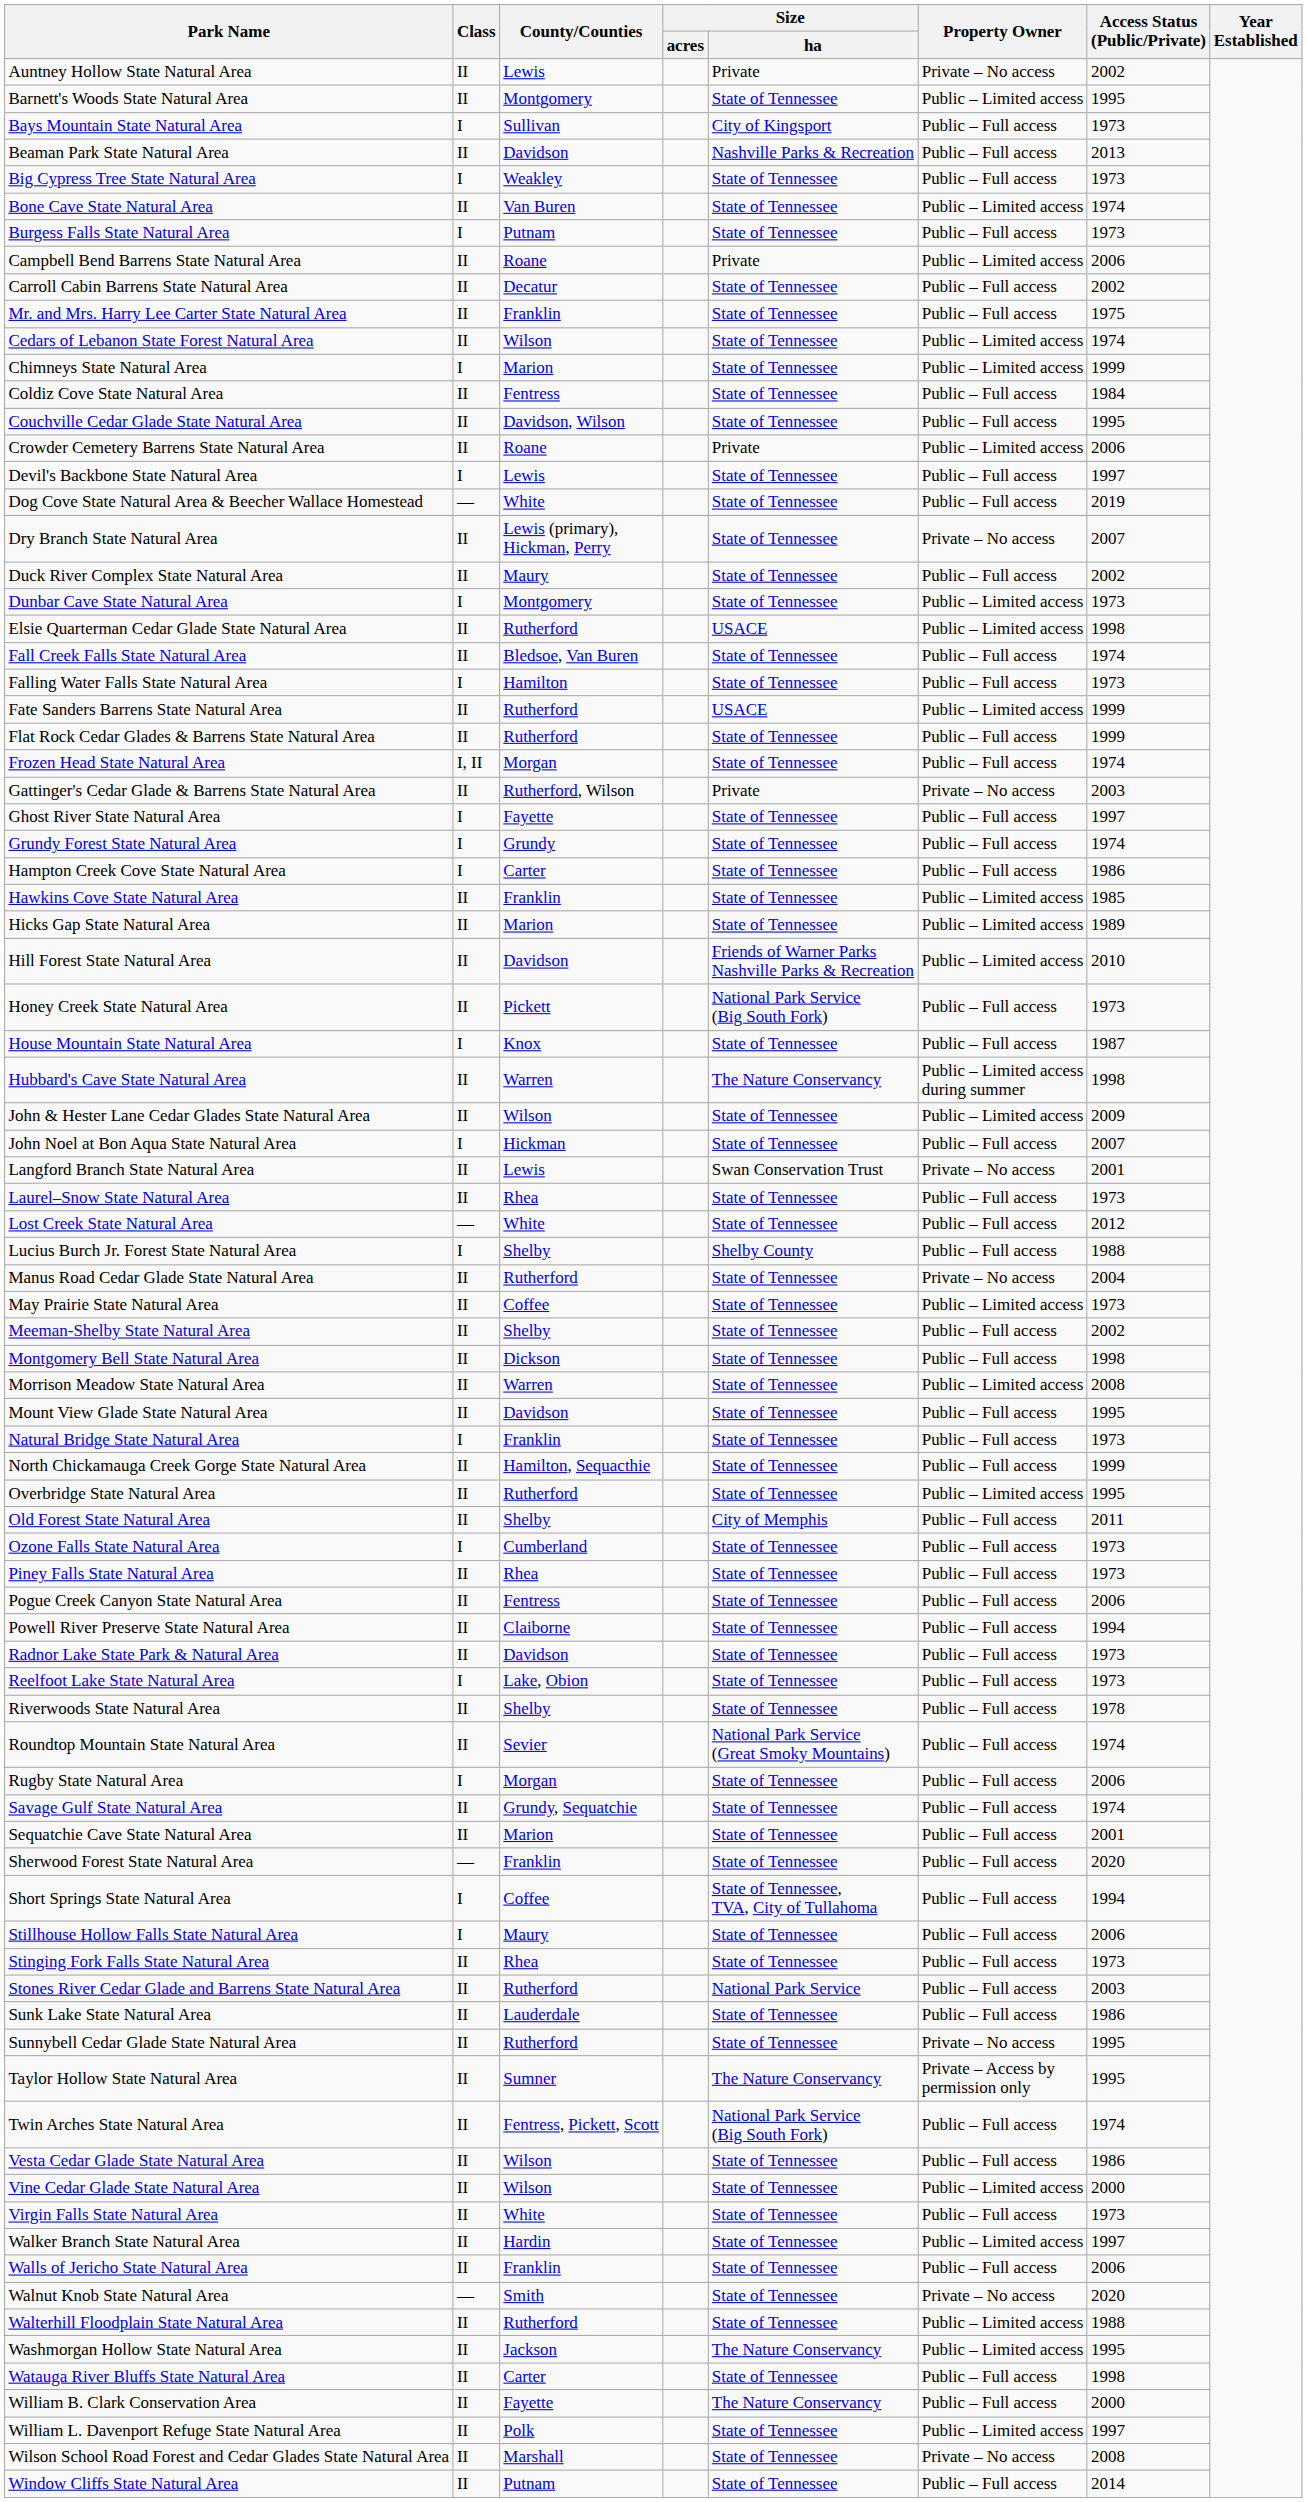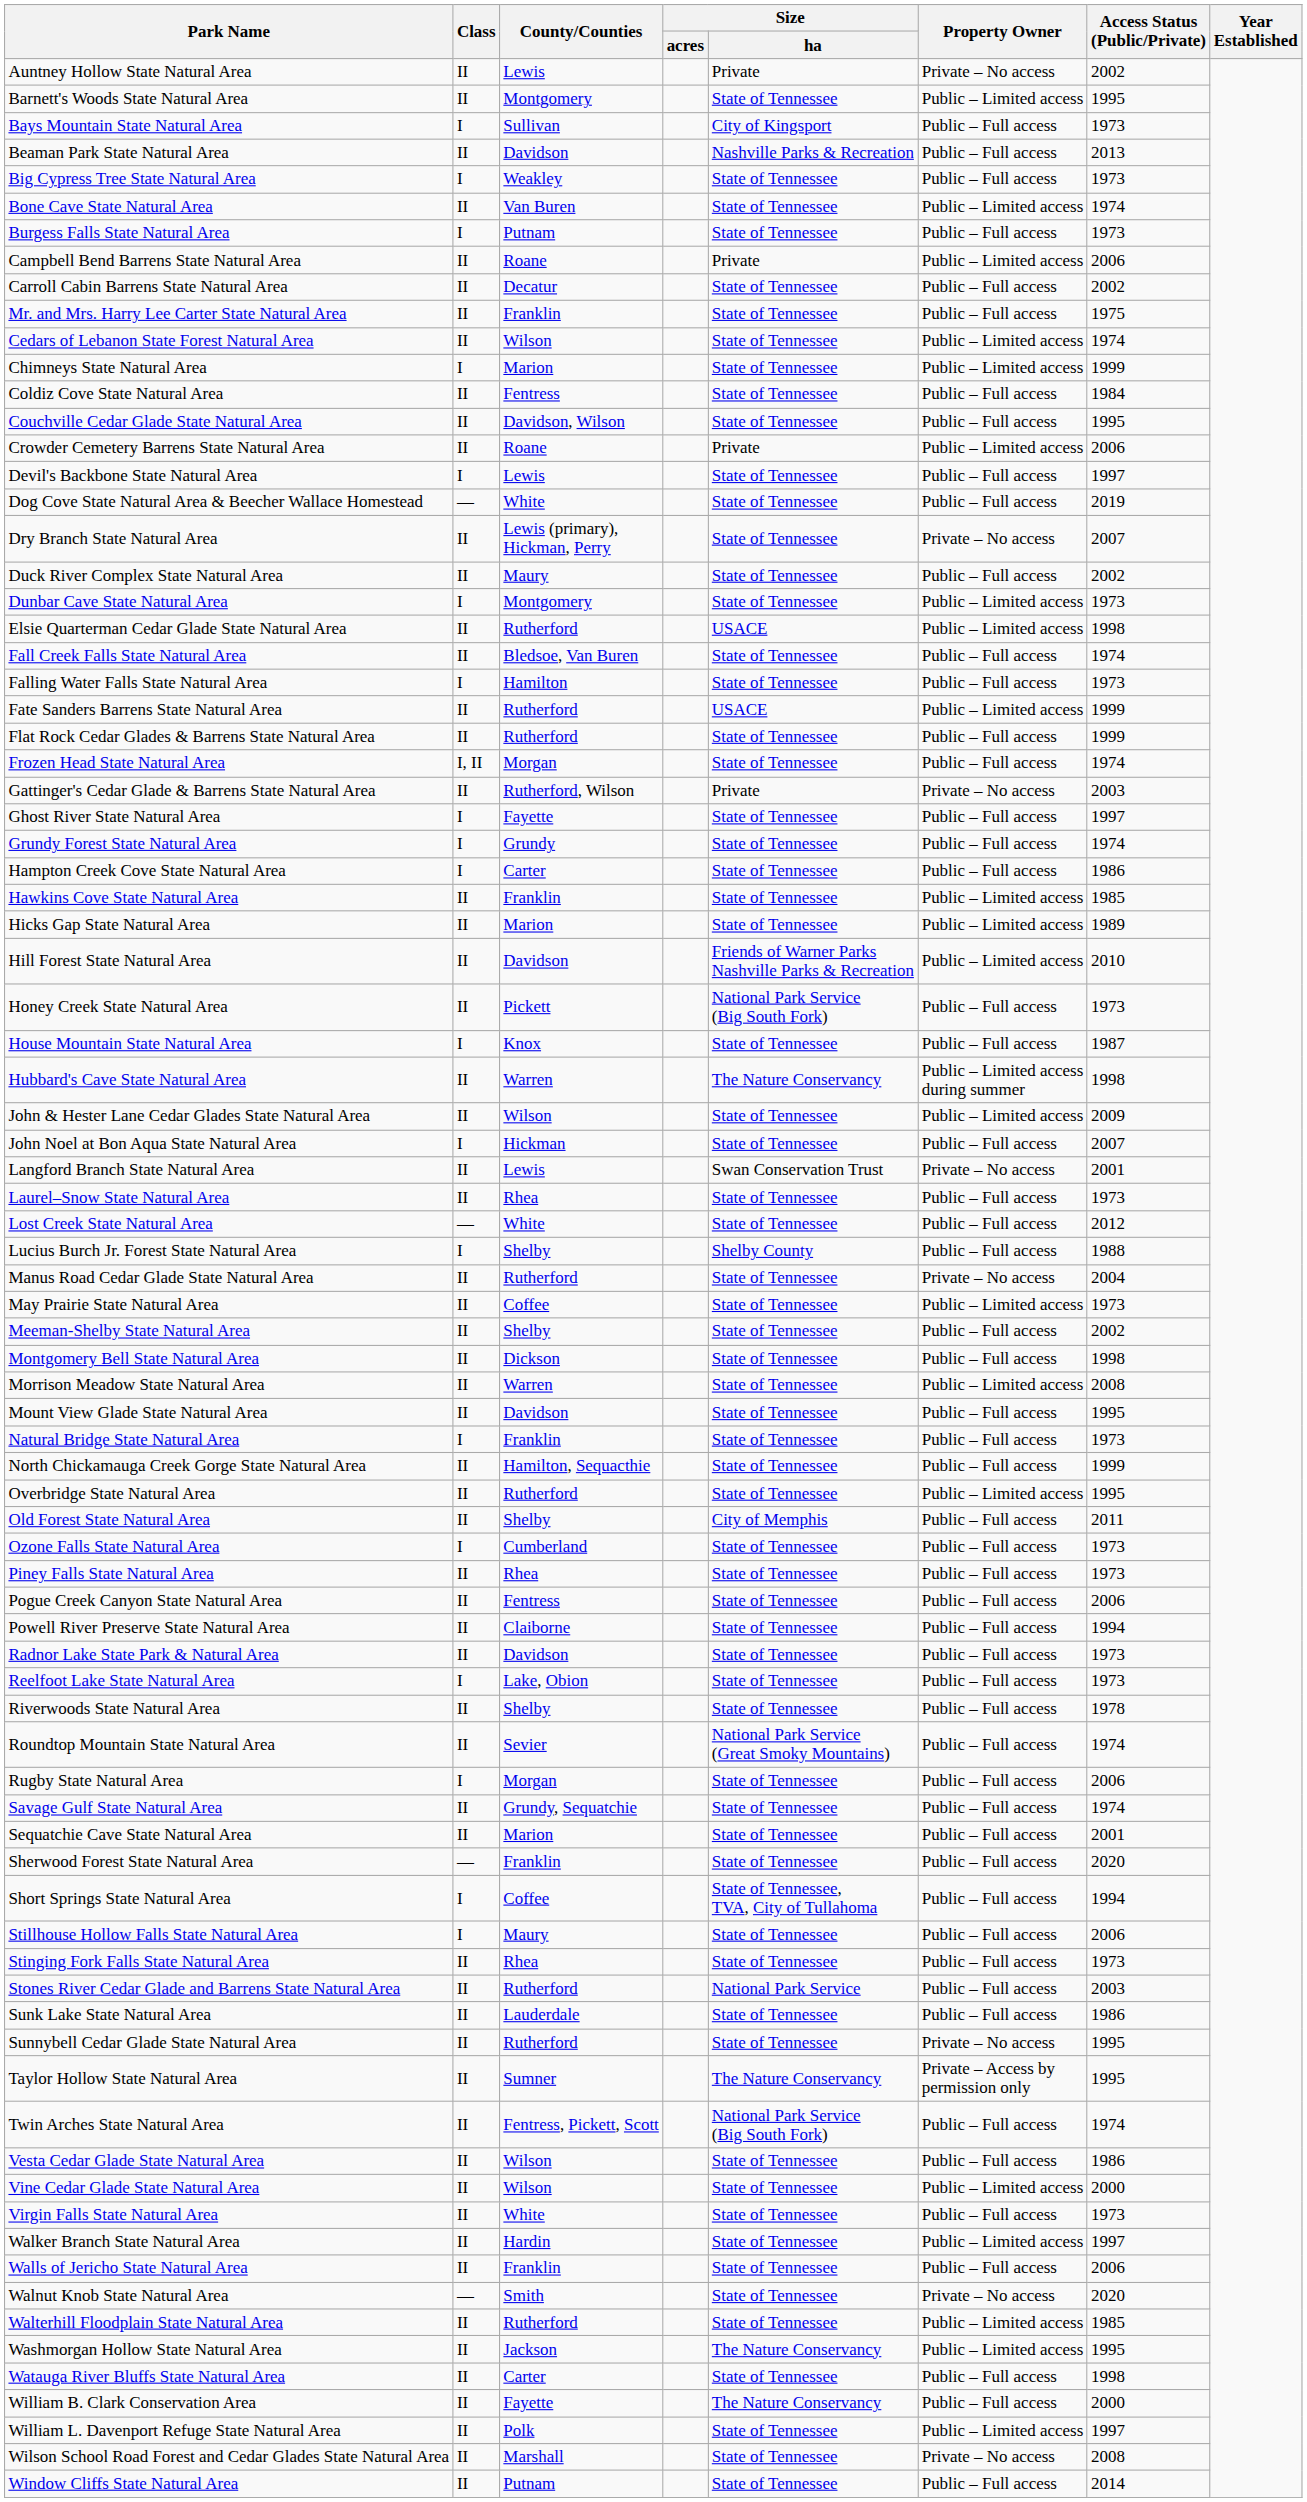Walterhill Floodplain State Natural Area | Access Status (Public/Private): 1988 -> 1985
